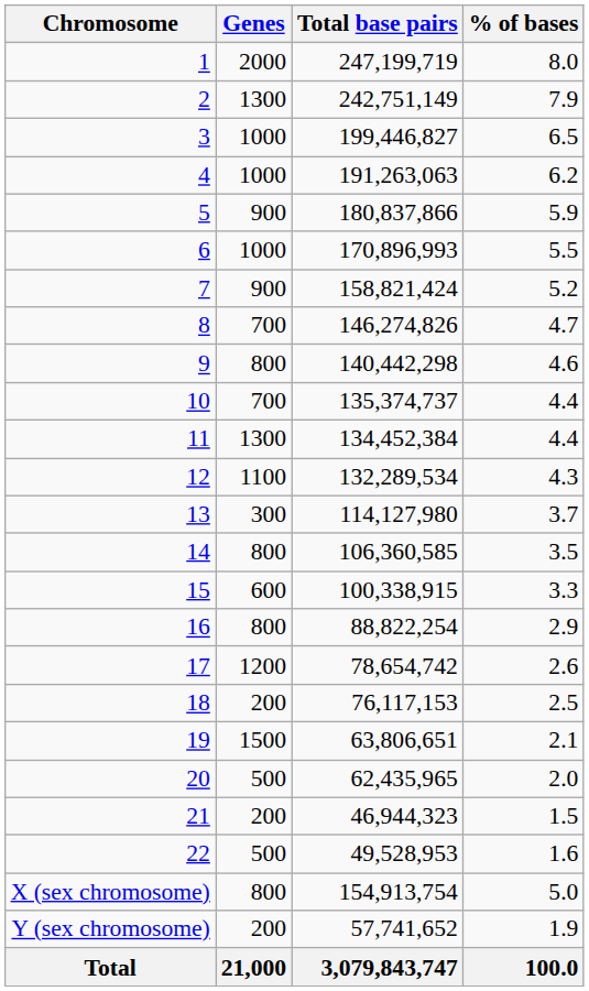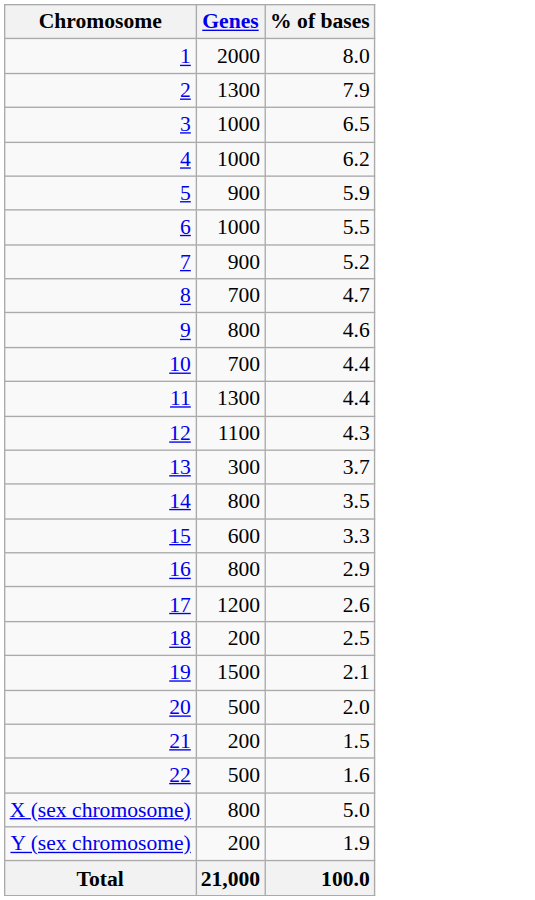- column: Total base pairs | 247,199,719 | 242,751,149 | 199,446,827 | 191,263,063 | 180,837,866 | 170,896,993 | 158,821,424 | 146,274,826 | 140,442,298 | 135,374,737 | 134,452,384 | 132,289,534 | 114,127,980 | 106,360,585 | 100,338,915 | 88,822,254 | 78,654,742 | 76,117,153 | 63,806,651 | 62,435,965 | 46,944,323 | 49,528,953 | 154,913,754 | 57,741,652 | 3,079,843,747
